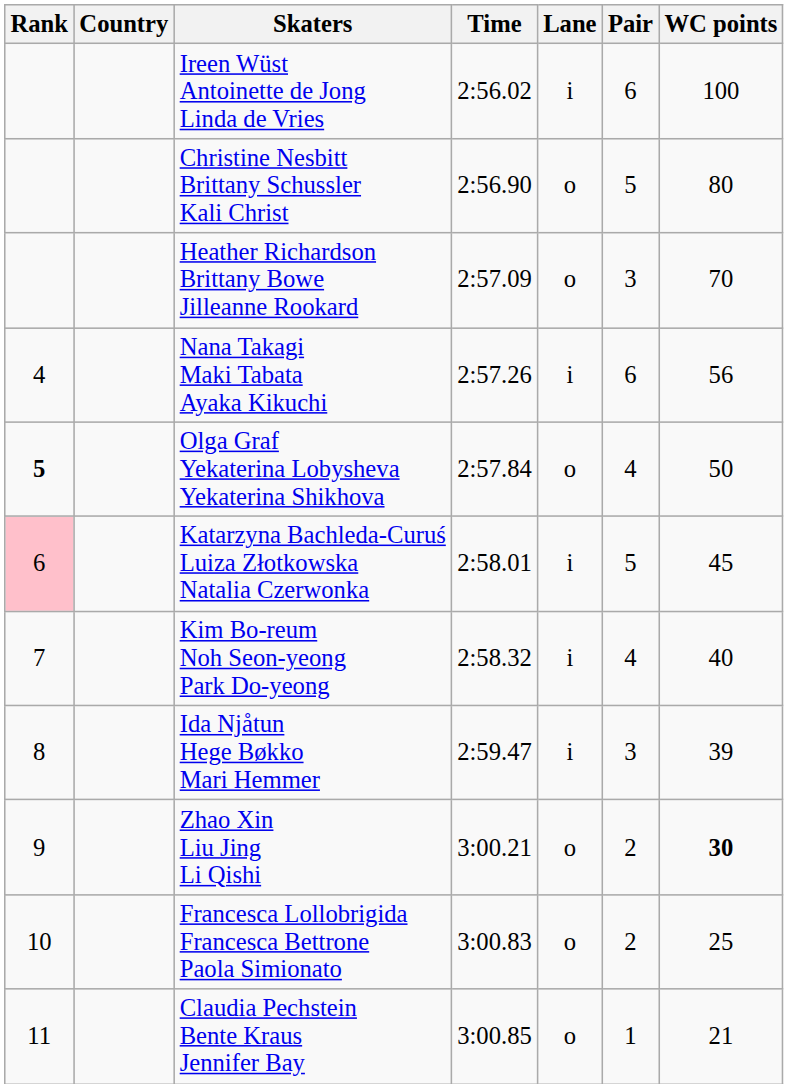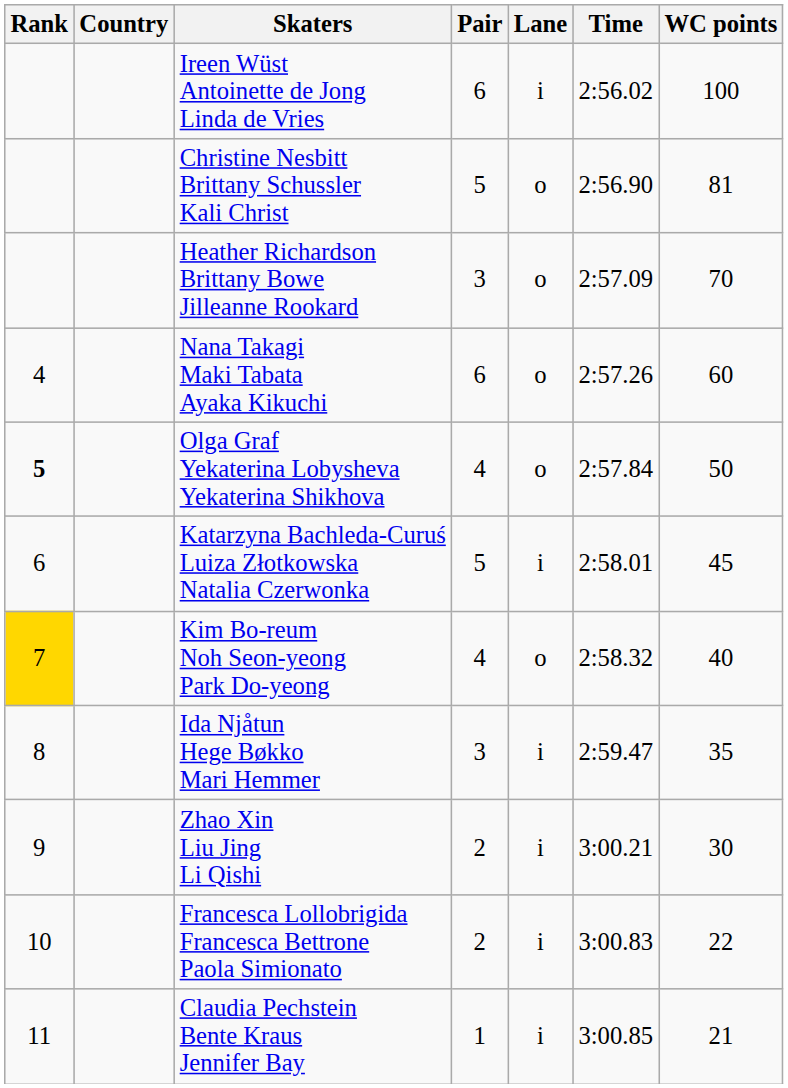columns swapped: Pair <-> Time
Christine Nesbitt Brittany Schussler Kali Christ | WC points: 80 -> 81
Nana Takagi Maki Tabata Ayaka Kikuchi | Lane: i -> o
Nana Takagi Maki Tabata Ayaka Kikuchi | WC points: 56 -> 60
Katarzyna Bachleda-Curuś Luiza Złotkowska Natalia Czerwonka | Rank: pink background -> no background
Kim Bo-reum Noh Seon-yeong Park Do-yeong | Rank: no background -> gold background
Kim Bo-reum Noh Seon-yeong Park Do-yeong | Lane: i -> o
Ida Njåtun Hege Bøkko Mari Hemmer | WC points: 39 -> 35
Zhao Xin Liu Jing Li Qishi | Lane: o -> i
Zhao Xin Liu Jing Li Qishi | WC points: bold -> normal
Francesca Lollobrigida Francesca Bettrone Paola Simionato | Lane: o -> i
Francesca Lollobrigida Francesca Bettrone Paola Simionato | WC points: 25 -> 22
Claudia Pechstein Bente Kraus Jennifer Bay | Lane: o -> i
